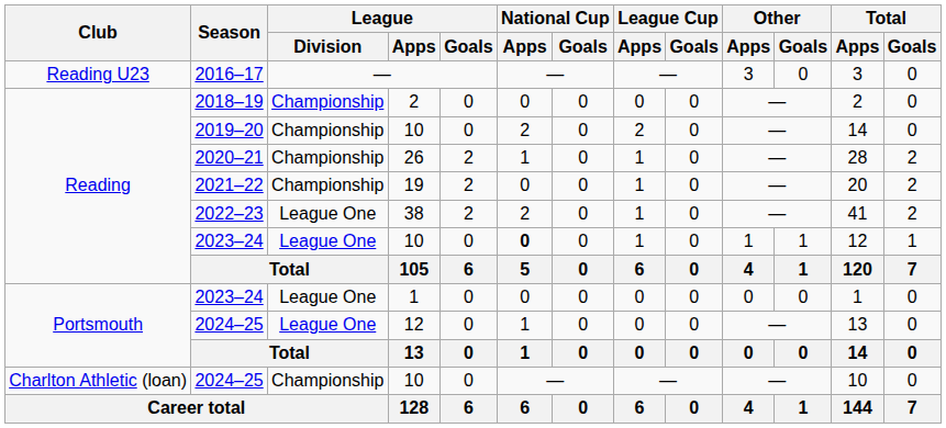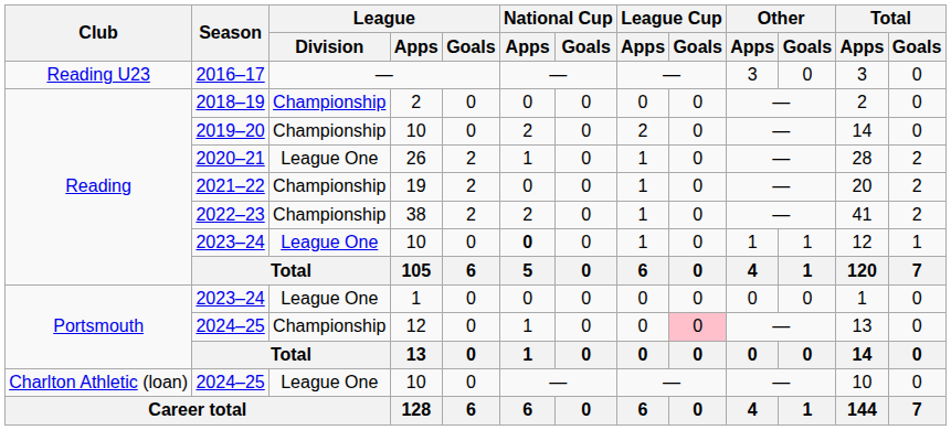2020–21 | League / Division: Championship -> League One
2022–23 | League / Division: League One -> Championship
2024–25 / 12 | League / Division: League One -> Championship
2024–25 / 12 | League Cup / Goals: no background -> pink background
2024–25 / 10 | League / Division: Championship -> League One
